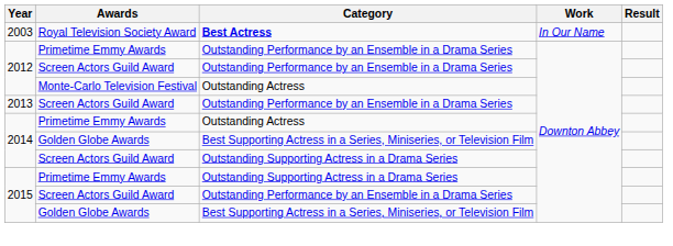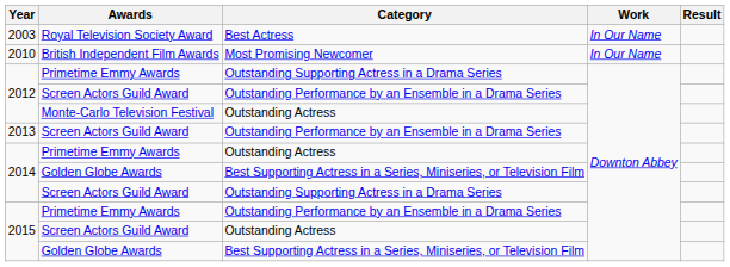2003 | Category: bold -> normal
+ row: 2010 | British Independent Film Awards | Most Promising Newcomer | In Our Name
2012 / Primetime Emmy Awards | Category: Outstanding Performance by an Ensemble in a Drama Series -> Outstanding Supporting Actress in a Drama Series
2015 / Primetime Emmy Awards | Category: Outstanding Supporting Actress in a Drama Series -> Outstanding Performance by an Ensemble in a Drama Series
2015 / Screen Actors Guild Award | Category: Outstanding Performance by an Ensemble in a Drama Series -> Outstanding Actress
